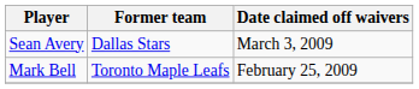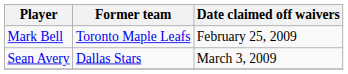rows swapped: Mark Bell <-> Sean Avery
